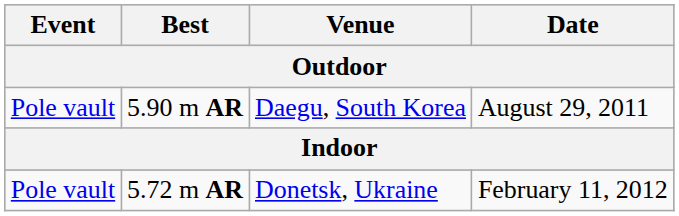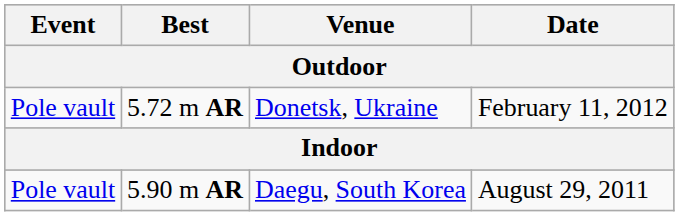rows swapped: 5.90 m AR <-> 5.72 m AR
